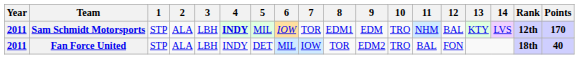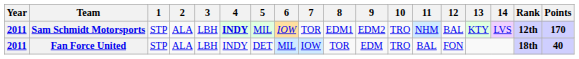Sam Schmidt Motorsports | 9: EDM -> EDM2
Fan Force United | 9: EDM2 -> EDM
